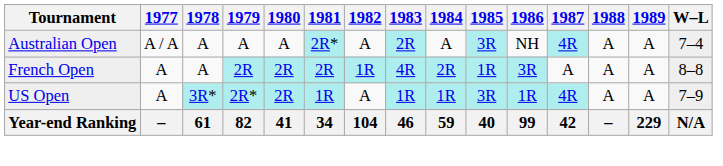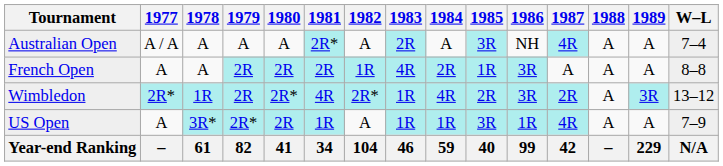+ row: Wimbledon | 2R* | 1R | 2R | 2R* | 4R | 2R* | 1R | 4R | 2R | 3R | 2R | A | 3R | 13–12
